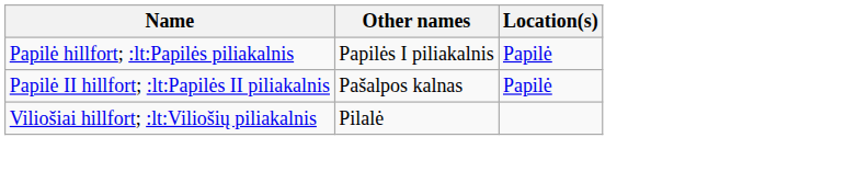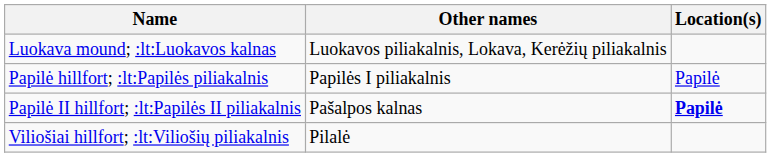+ row: Luokava mound; :lt:Luokavos kalnas | Luokavos piliakalnis, Lokava, Kerėžių piliakalnis
Papilė II hillfort; :lt:Papilės II piliakalnis | Location(s): normal -> bold
